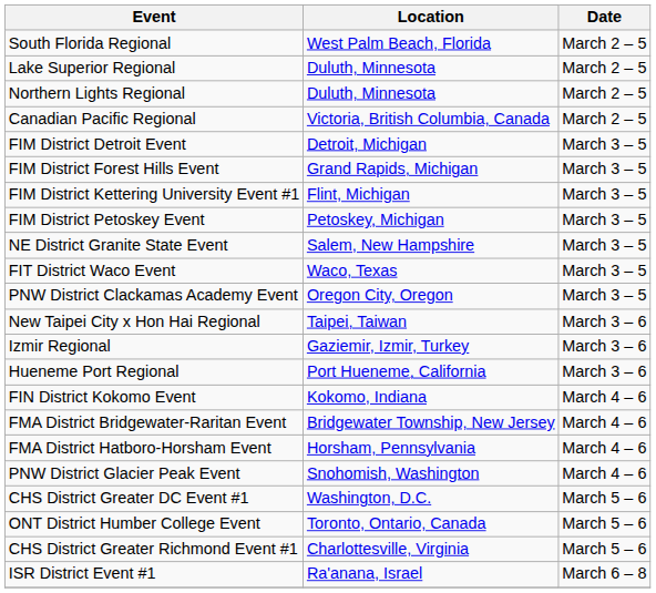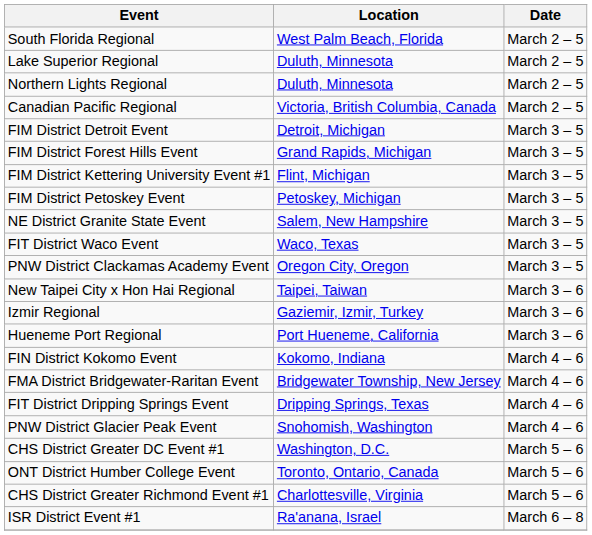- row: FMA District Hatboro-Horsham Event | Horsham, Pennsylvania | March 4 – 6
+ row: FIT District Dripping Springs Event | Dripping Springs, Texas | March 4 – 6
